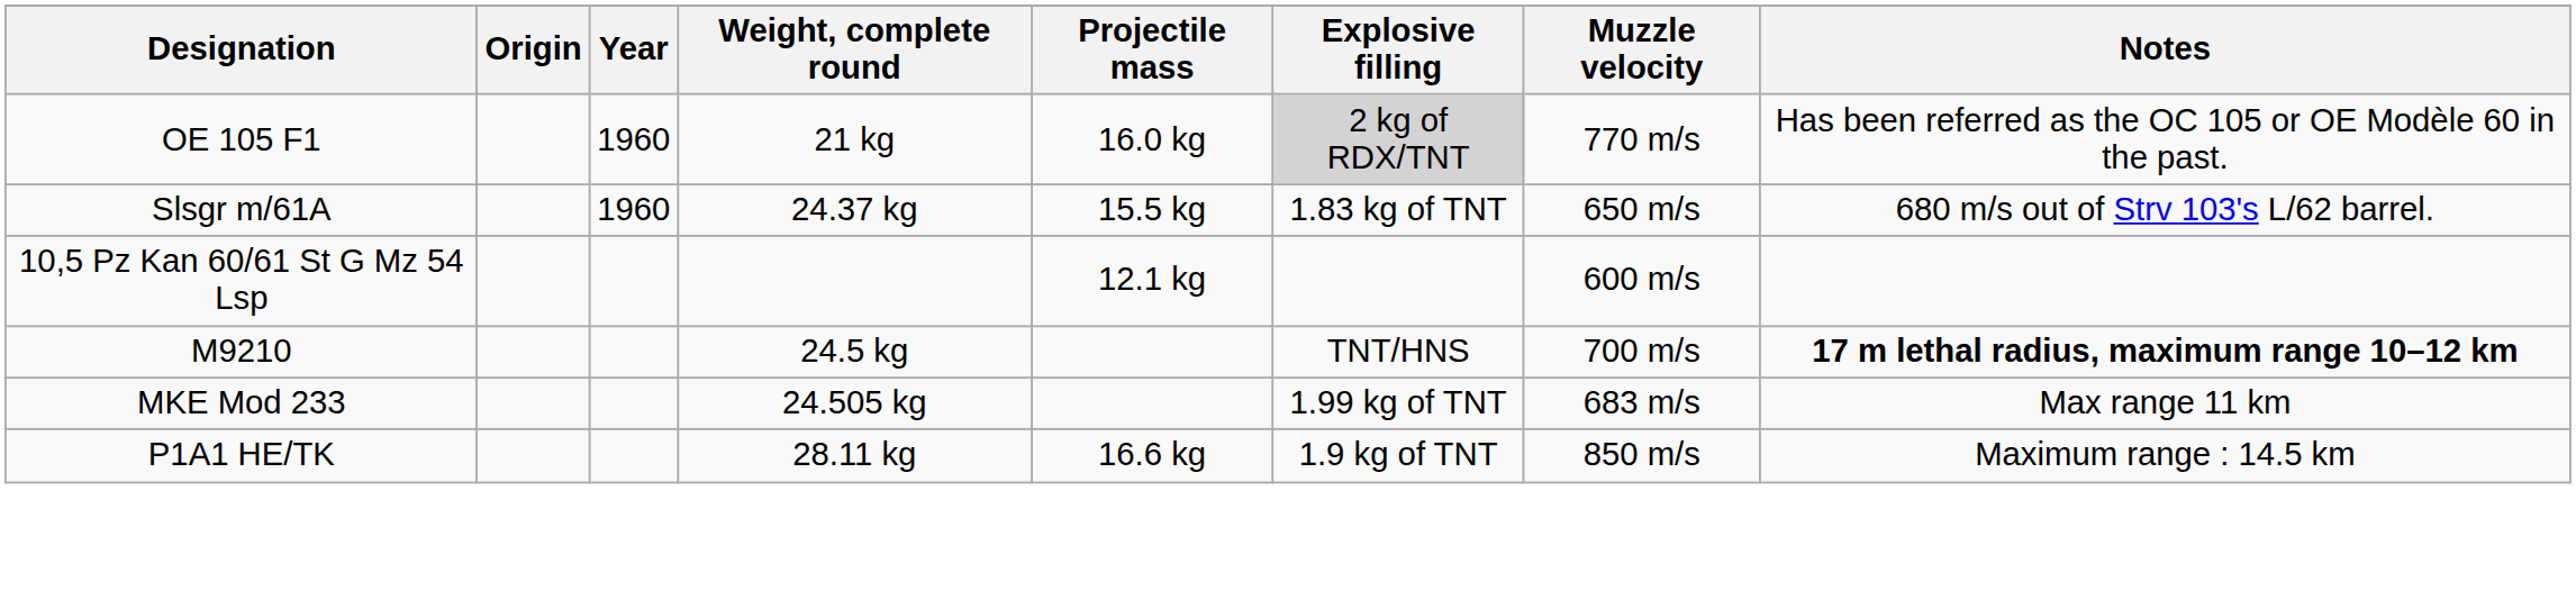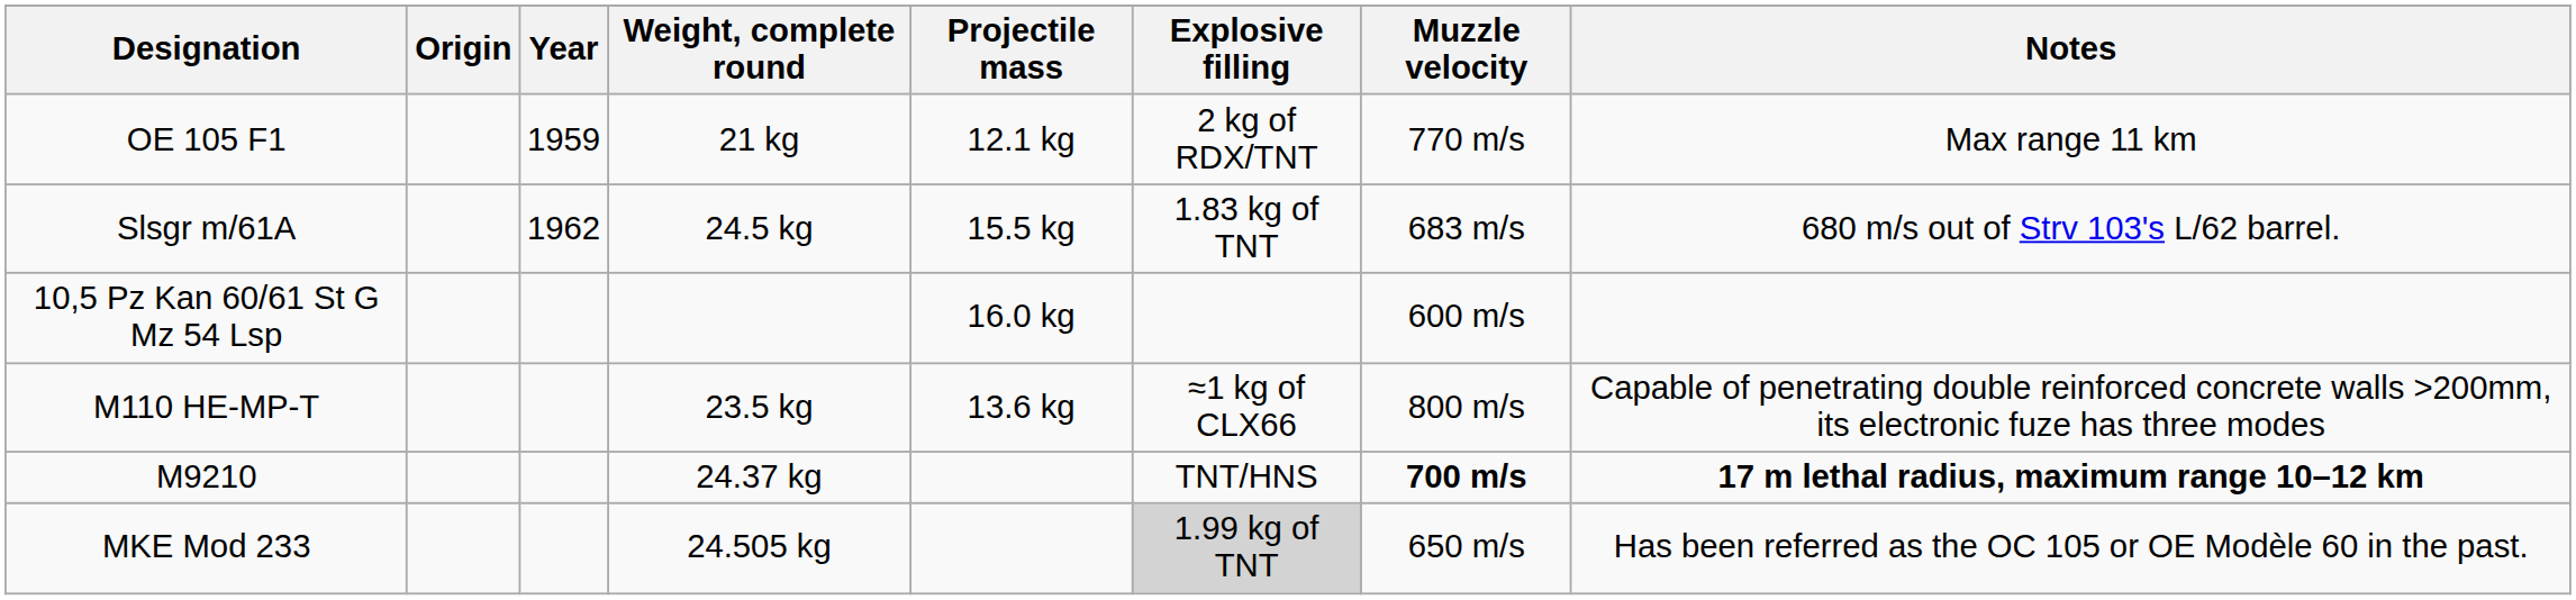OE 105 F1 | Year: 1960 -> 1959
OE 105 F1 | Projectile mass: 16.0 kg -> 12.1 kg
OE 105 F1 | Explosive filling: lightgrey background -> no background
OE 105 F1 | Notes: Has been referred as the OC 105 or OE Modèle 60 in the past. -> Max range 11 km
Slsgr m/61A | Year: 1960 -> 1962
Slsgr m/61A | Weight, complete round: 24.37 kg -> 24.5 kg
Slsgr m/61A | Muzzle velocity: 650 m/s -> 683 m/s
10,5 Pz Kan 60/61 St G Mz 54 Lsp | Projectile mass: 12.1 kg -> 16.0 kg
+ row: M110 HE-MP-T | 23.5 kg | 13.6 kg | ≈1 kg of CLX66 | 800 m/s | Capable of penetrating double reinforced concrete walls >200mm, its electronic fuze has three modes
M9210 | Weight, complete round: 24.5 kg -> 24.37 kg
M9210 | Muzzle velocity: normal -> bold
MKE Mod 233 | Explosive filling: no background -> lightgrey background
MKE Mod 233 | Muzzle velocity: 683 m/s -> 650 m/s
MKE Mod 233 | Notes: Max range 11 km -> Has been referred as the OC 105 or OE Modèle 60 in the past.
- row: P1A1 HE/TK | 28.11 kg | 16.6 kg | 1.9 kg of TNT | 850 m/s | Maximum range : 14.5 km
